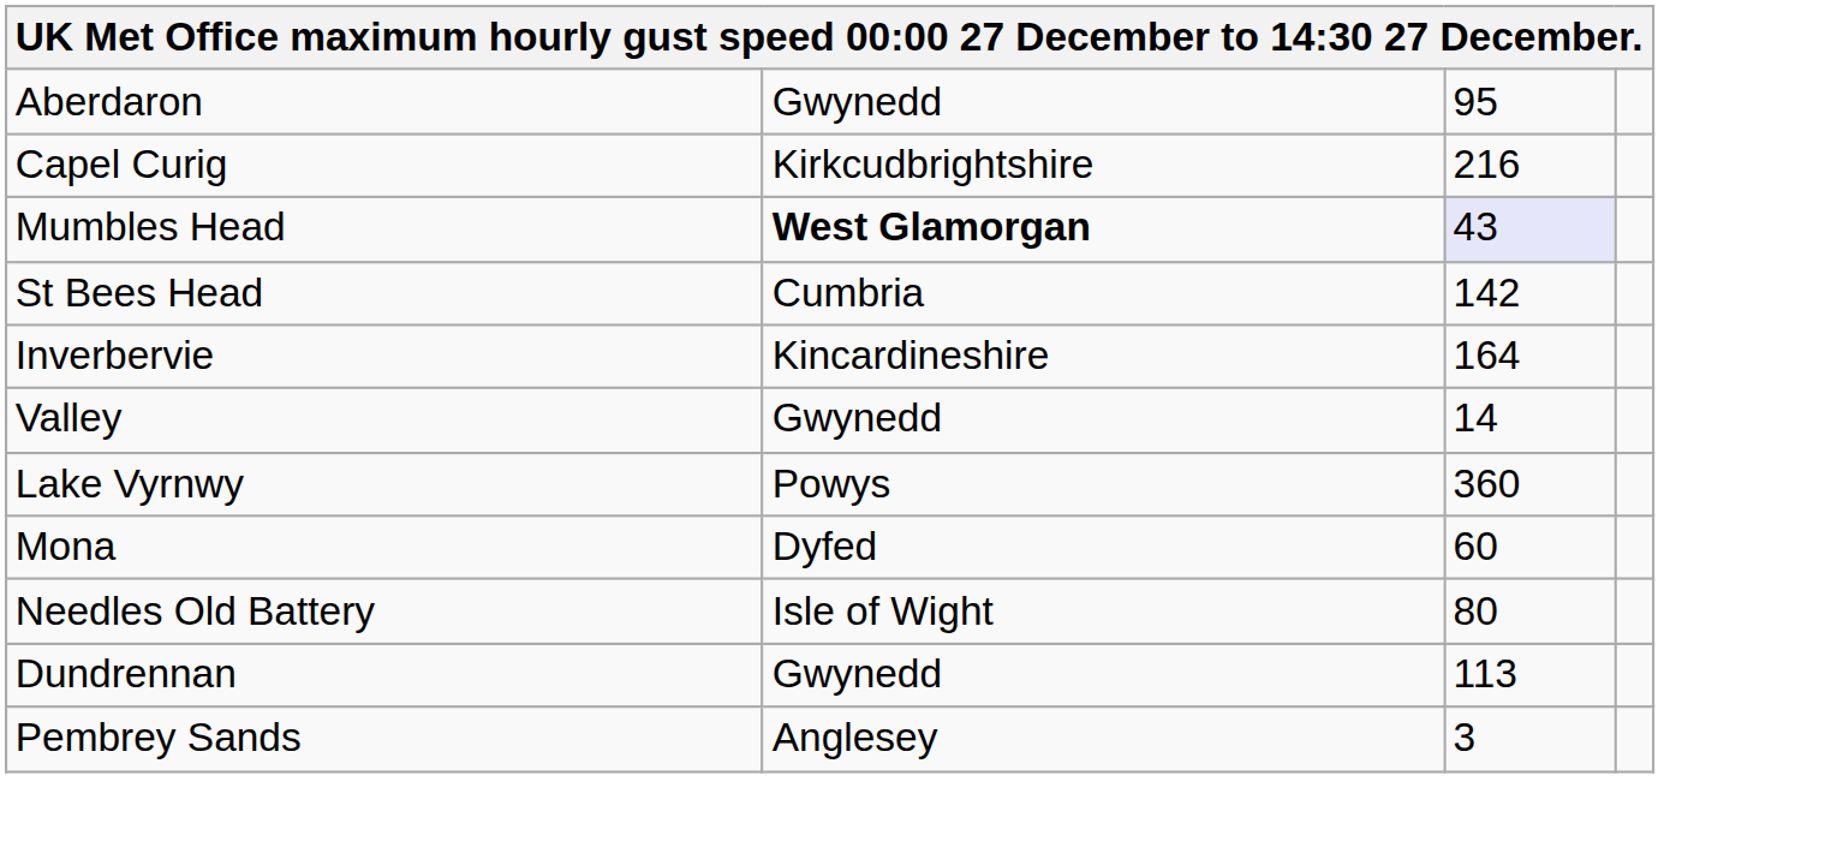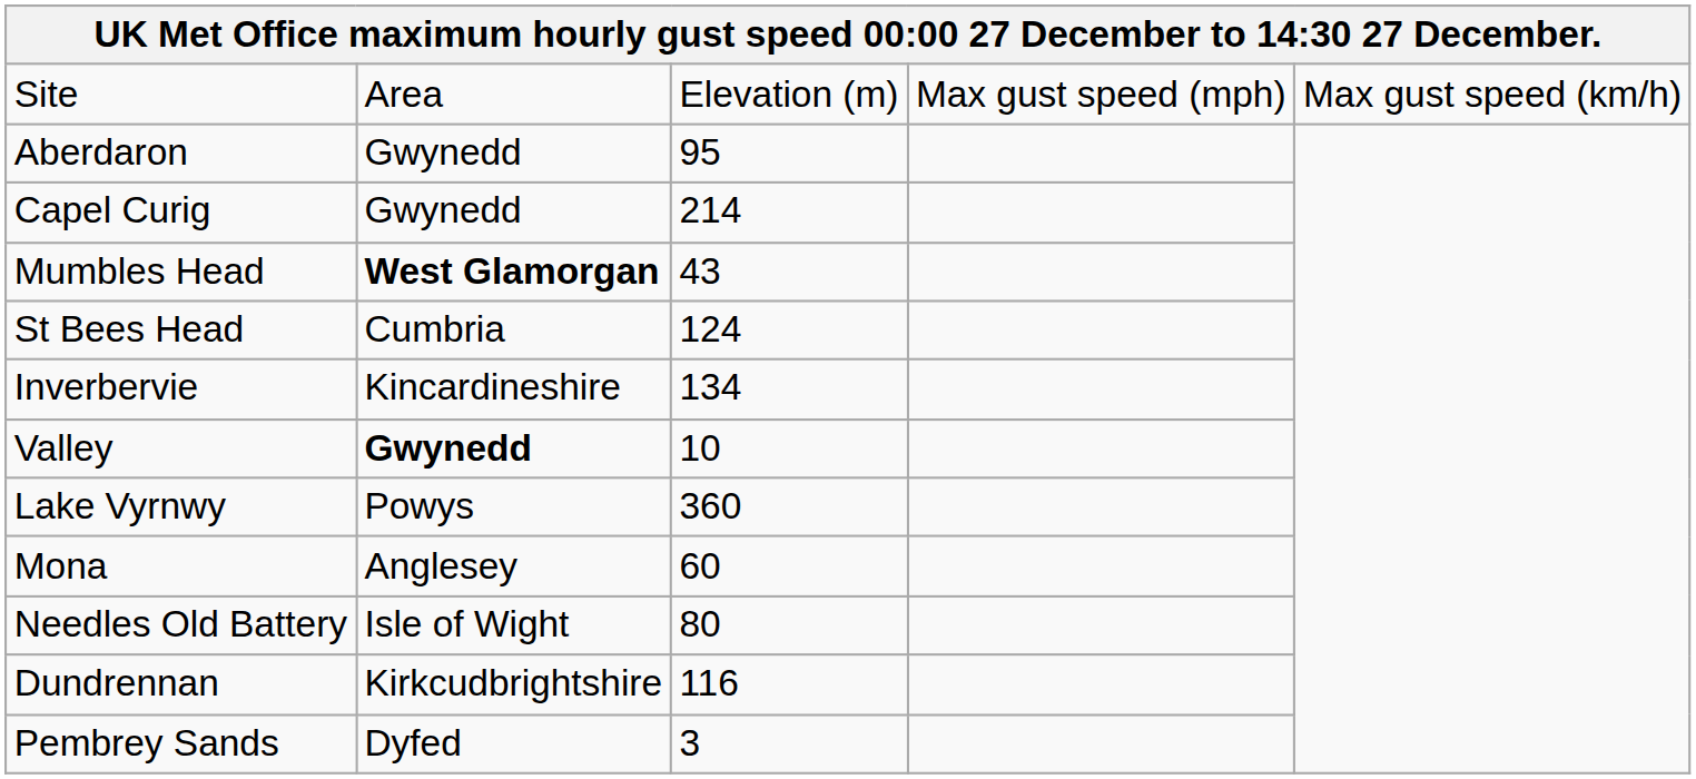+ row: Site | Area | Elevation (m) | Max gust speed (mph) | Max gust speed (km/h)
Capel Curig | column 2: Kirkcudbrightshire -> Gwynedd
Capel Curig | column 3: 216 -> 214
Mumbles Head | column 3: lavender background -> no background
St Bees Head | column 3: 142 -> 124
Inverbervie | column 3: 164 -> 134
Valley | column 2: normal -> bold
Valley | column 3: 14 -> 10
Mona | column 2: Dyfed -> Anglesey
Dundrennan | column 2: Gwynedd -> Kirkcudbrightshire
Dundrennan | column 3: 113 -> 116
Pembrey Sands | column 2: Anglesey -> Dyfed
